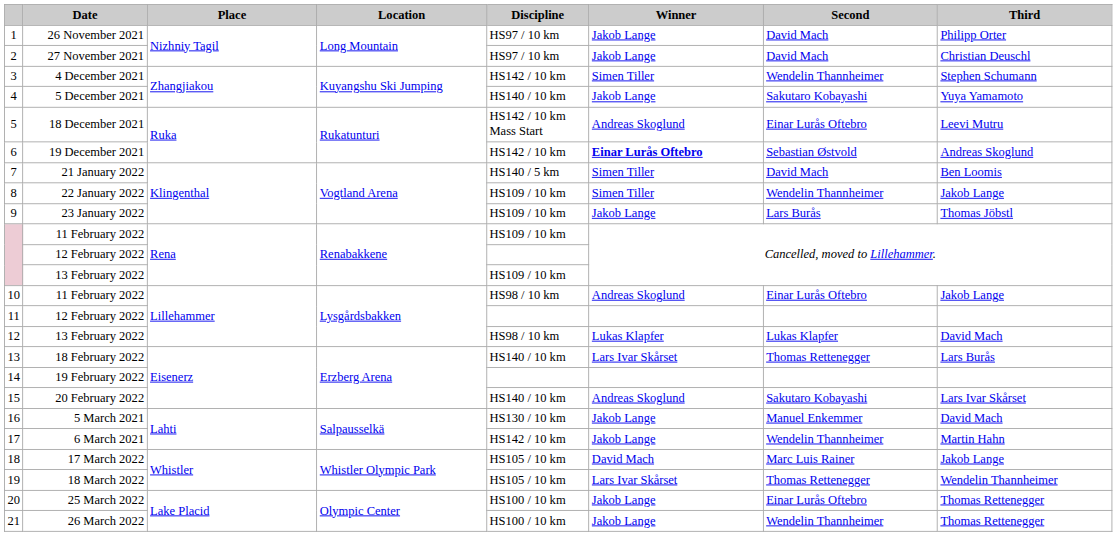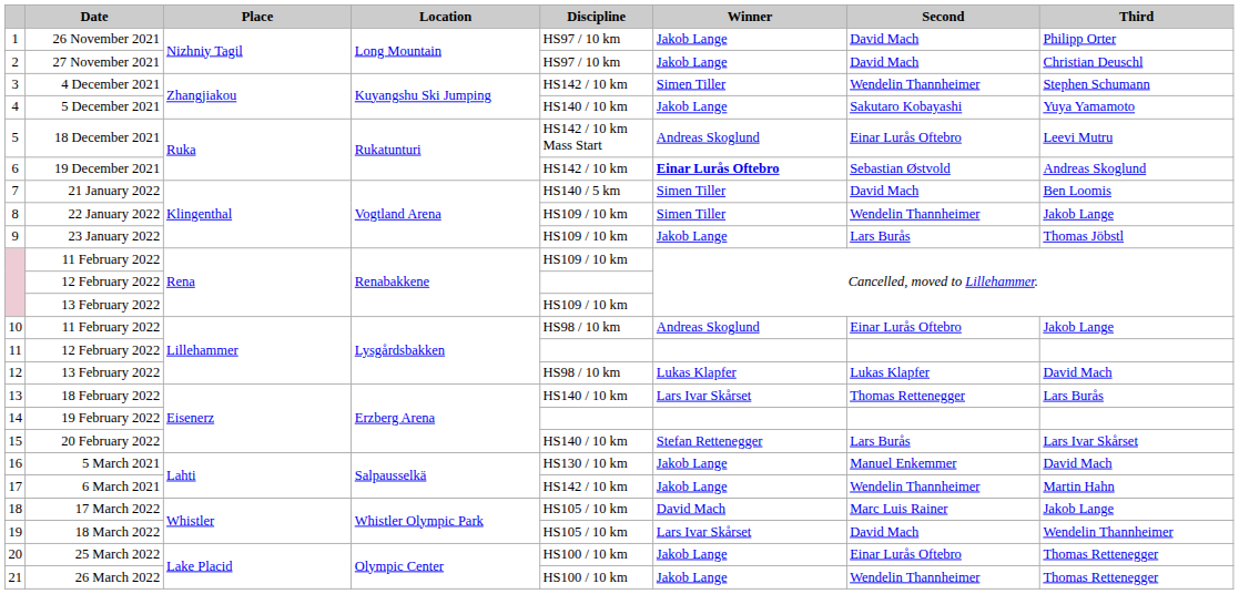15 | Winner: Andreas Skoglund -> Stefan Rettenegger
15 | Second: Sakutaro Kobayashi -> Lars Burås
19 | Second: Thomas Rettenegger -> David Mach
